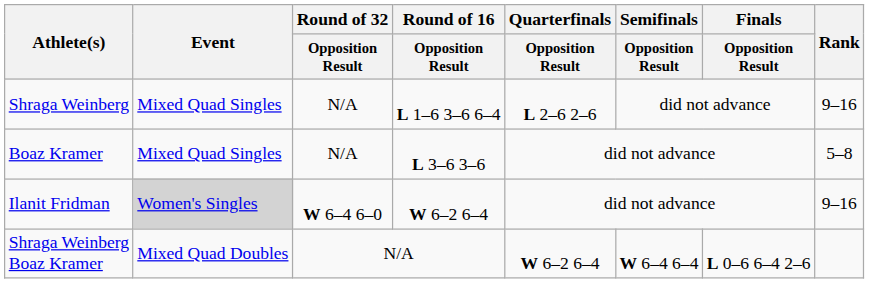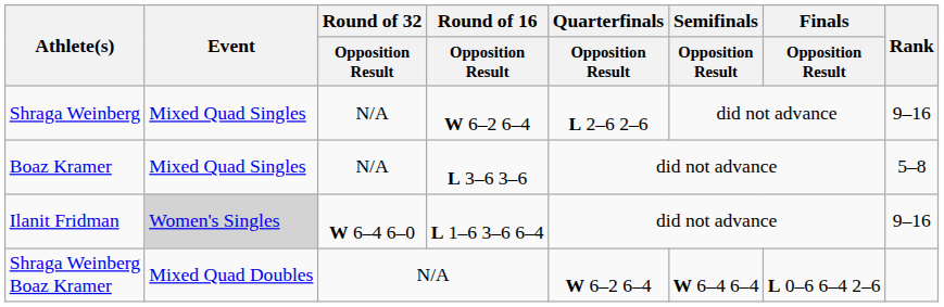Shraga Weinberg | Round of 16 / Opposition Result: L 1–6 3–6 6–4 -> W 6–2 6–4
Ilanit Fridman | Round of 16 / Opposition Result: W 6–2 6–4 -> L 1–6 3–6 6–4
